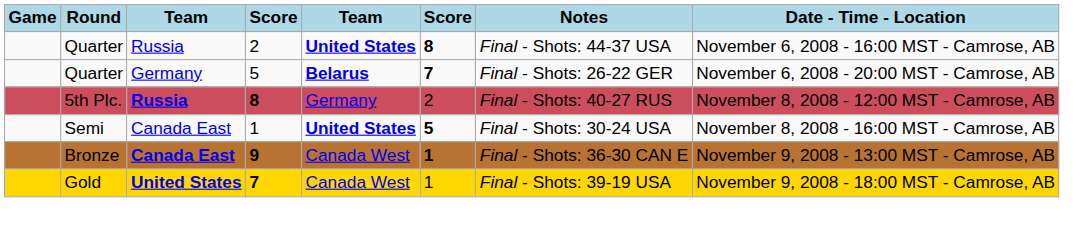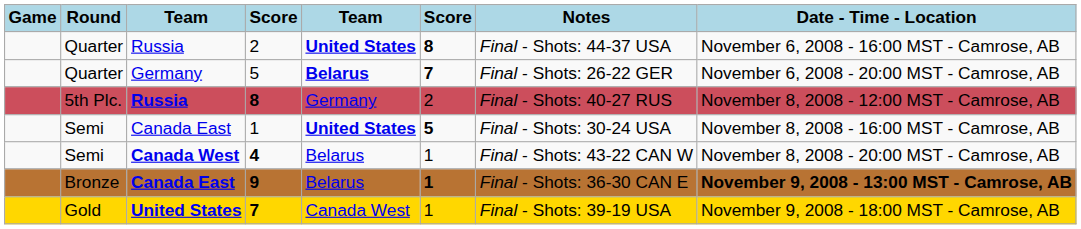+ row: Semi | Canada West | 4 | Belarus | 1 | Final - Shots: 43-22 CAN W | November 8, 2008 - 20:00 MST - Camrose, AB
9 | column 5: Canada West -> Belarus
9 | Date - Time - Location: normal -> bold
